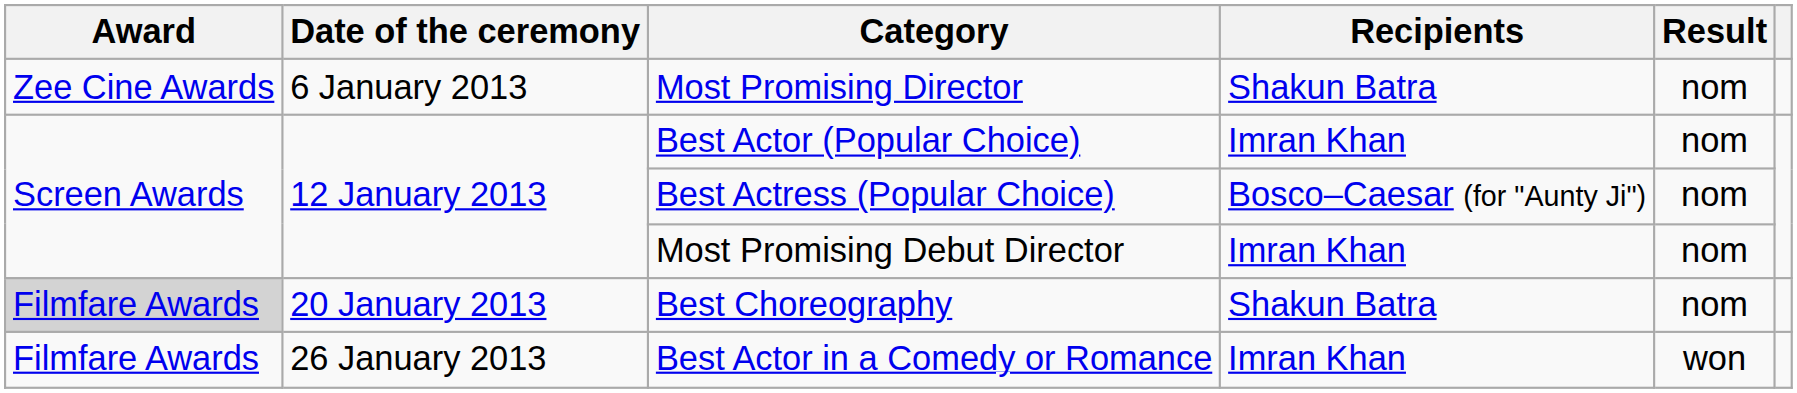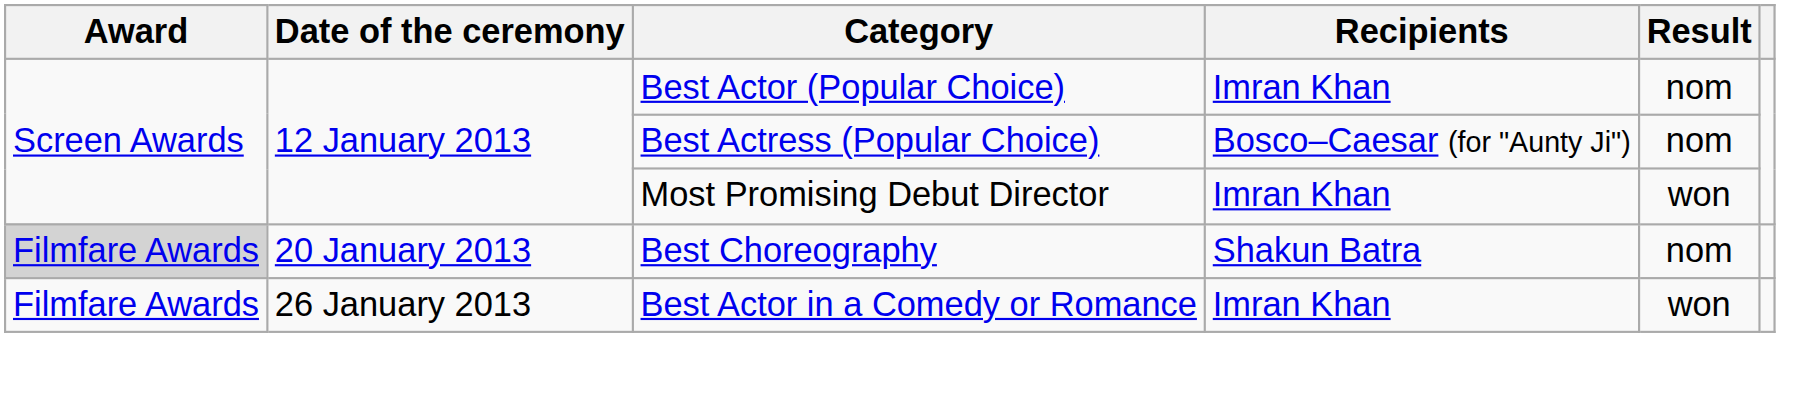- row: Zee Cine Awards | 6 January 2013 | Most Promising Director | Shakun Batra | nom
Most Promising Debut Director | Result: nom -> won
